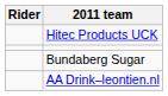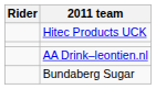rows swapped: Bundaberg Sugar <-> AA Drink–leontien.nl
